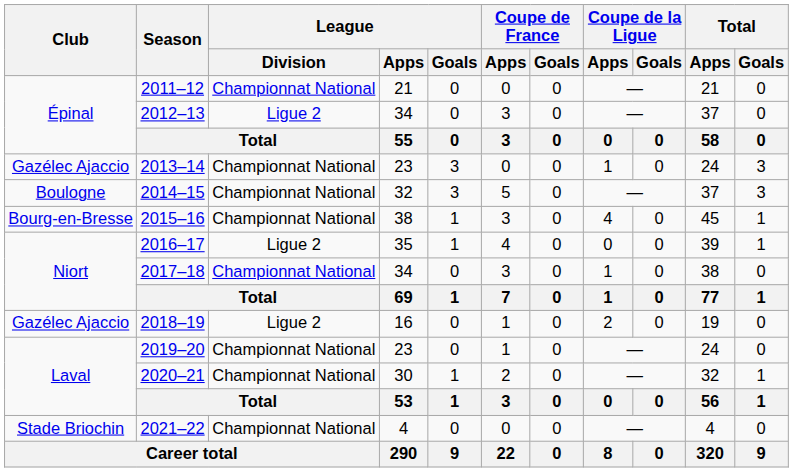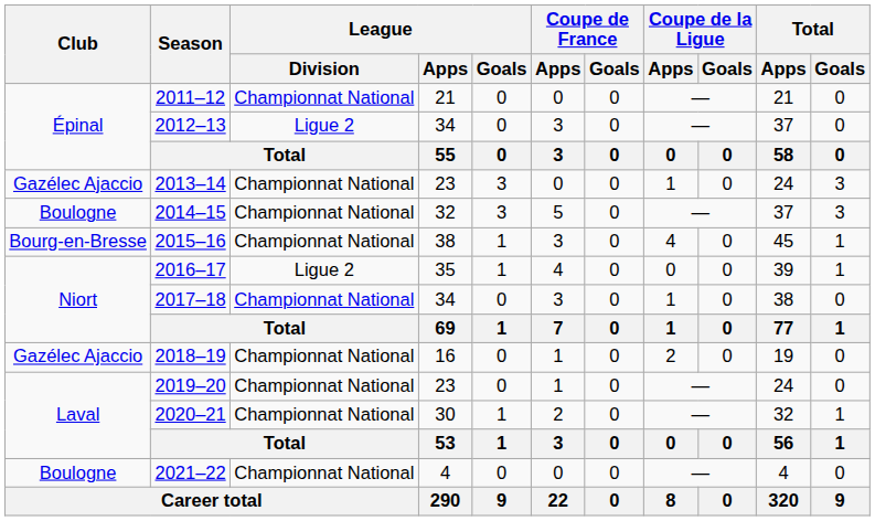2018–19 | League / Division: Ligue 2 -> Championnat National
2021–22 | Club: Stade Briochin -> Boulogne
